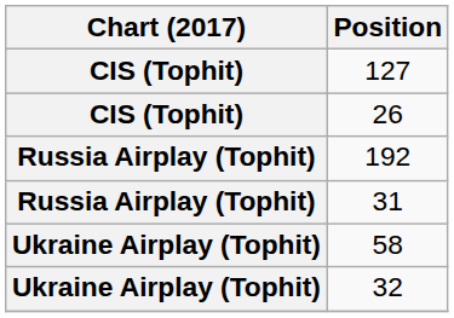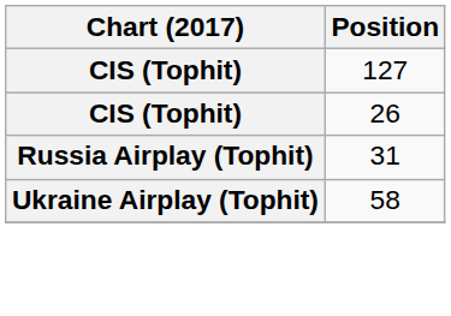- row: Russia Airplay (Tophit) | 192
- row: Ukraine Airplay (Tophit) | 32
